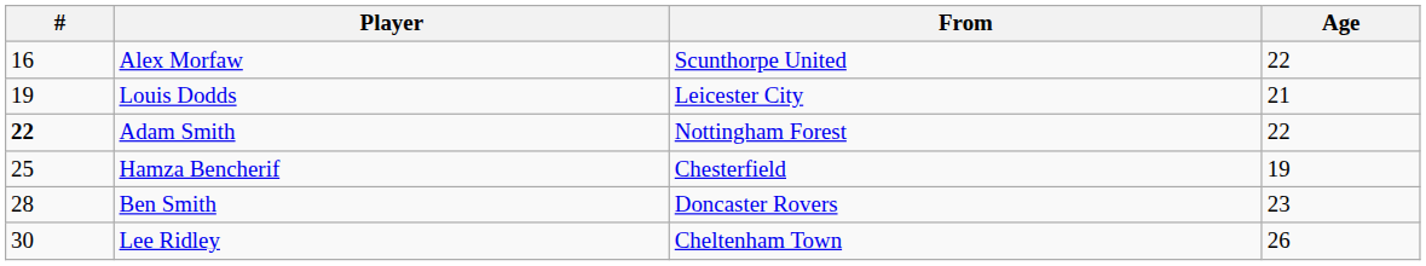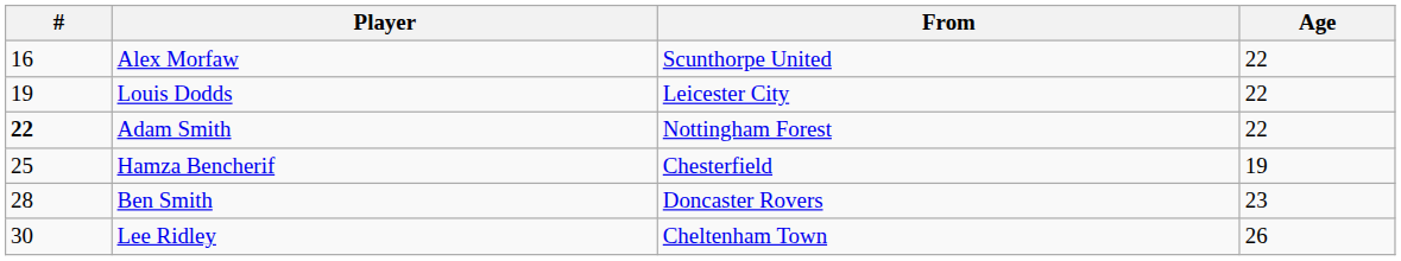Louis Dodds | Age: 21 -> 22
